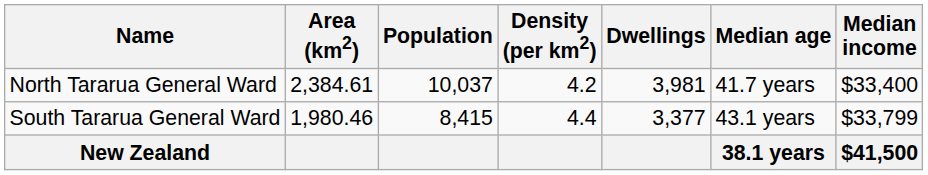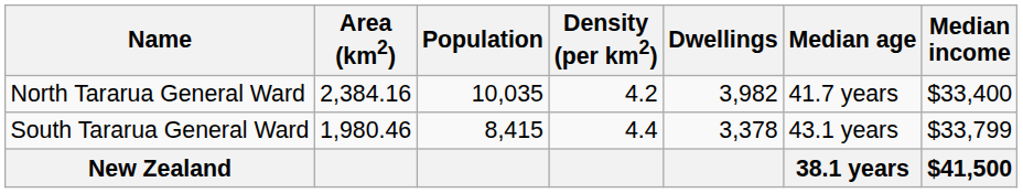North Tararua General Ward | Area (km2): 2,384.61 -> 2,384.16
North Tararua General Ward | Population: 10,037 -> 10,035
North Tararua General Ward | Dwellings: 3,981 -> 3,982
South Tararua General Ward | Dwellings: 3,377 -> 3,378
